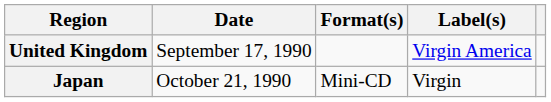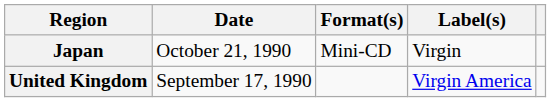rows swapped: United Kingdom <-> Japan
